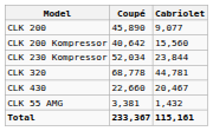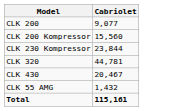- column: Coupé | 45,890 | 40,642 | 52,034 | 68,778 | 22,660 | 3,381 | 233,367
